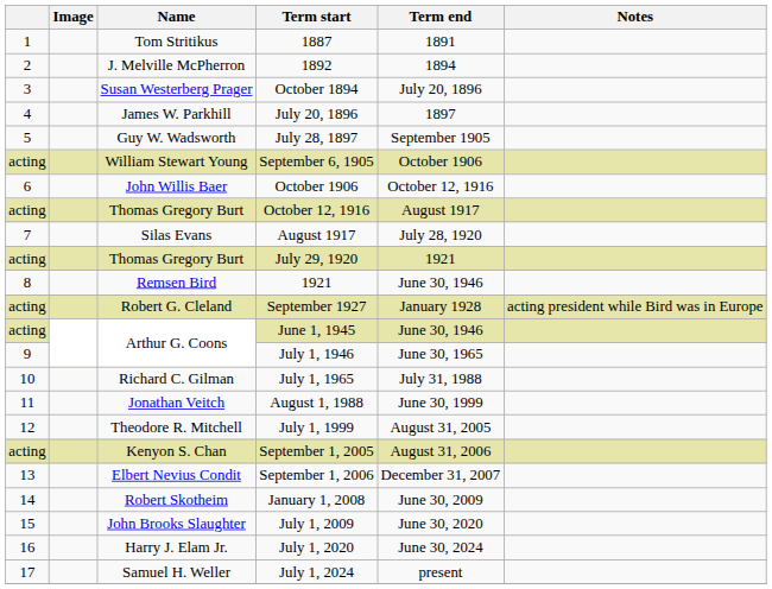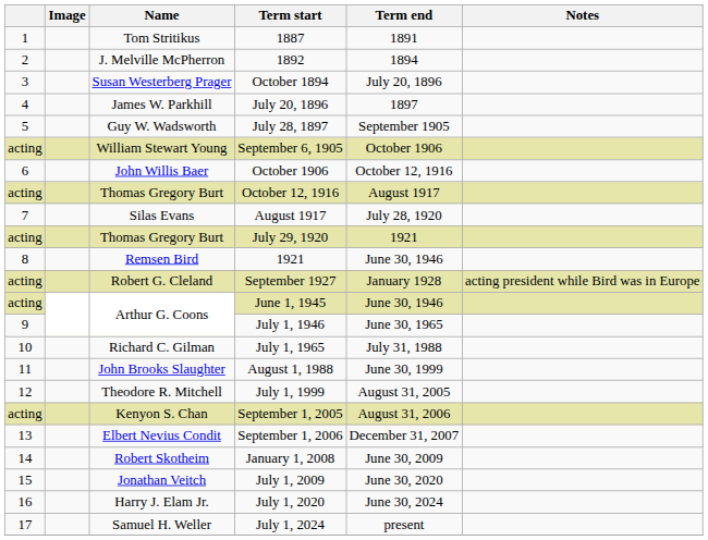August 1, 1988 | Name: Jonathan Veitch -> John Brooks Slaughter
July 1, 2009 | Name: John Brooks Slaughter -> Jonathan Veitch
